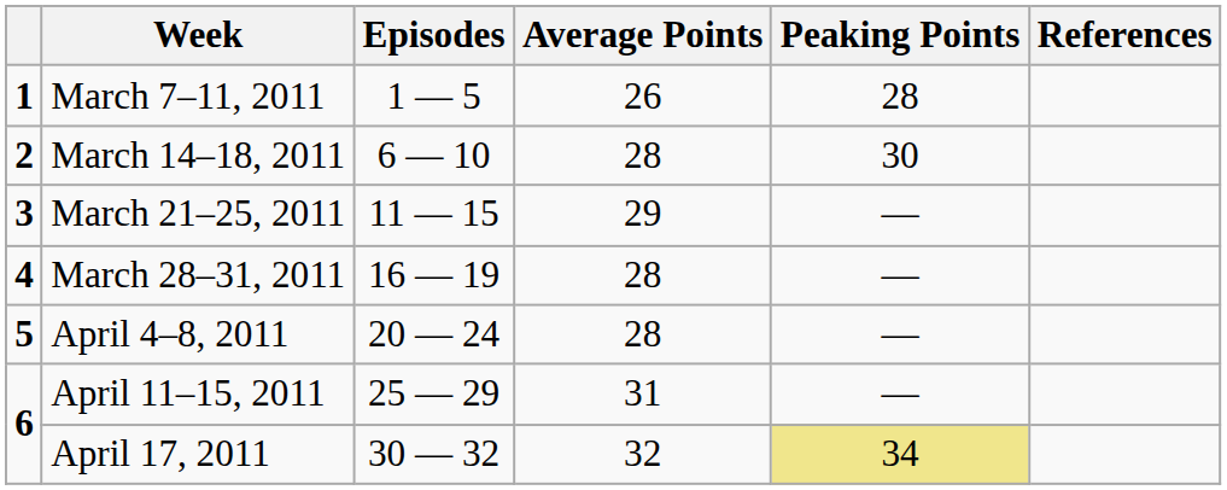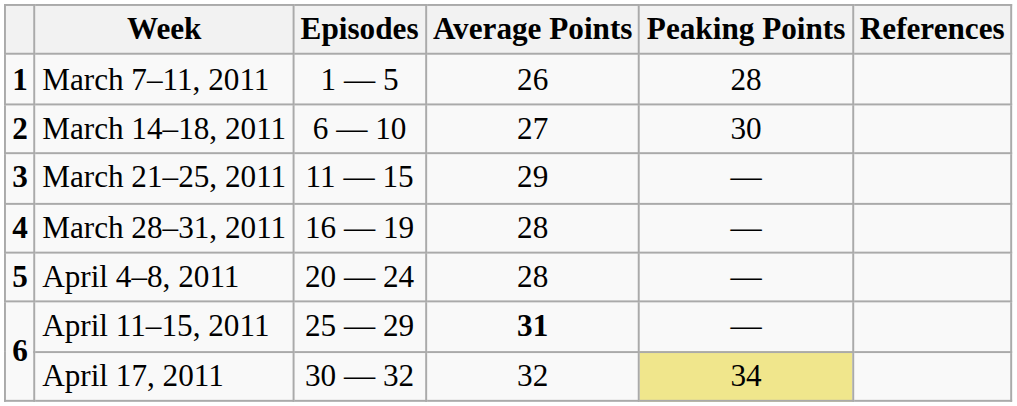March 14–18, 2011 | Average Points: 28 -> 27
April 11–15, 2011 | Average Points: normal -> bold
